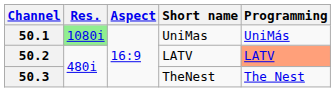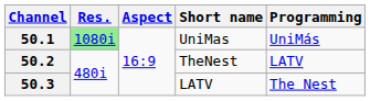50.2 | Short name: LATV -> TheNest
50.2 | Programming: lightsalmon background -> no background
50.3 | Short name: TheNest -> LATV
